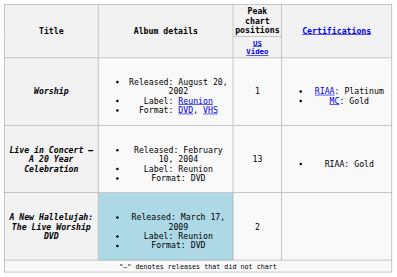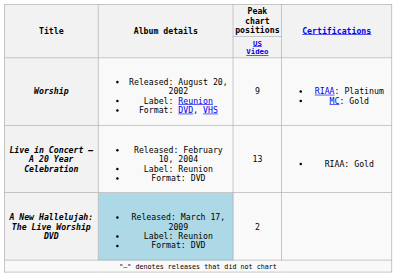Worship | Peak chart positions / US Video: 1 -> 9
